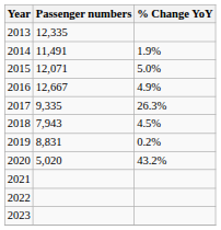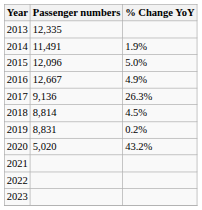2015 | Passenger numbers: 12,071 -> 12,096
2017 | Passenger numbers: 9,335 -> 9,136
2018 | Passenger numbers: 7,943 -> 8,814
